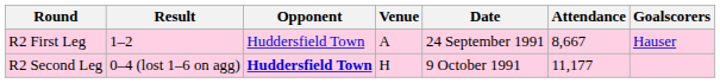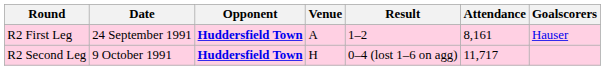columns swapped: Date <-> Result
R2 First Leg | Opponent: normal -> bold
R2 First Leg | Attendance: 8,667 -> 8,161
R2 Second Leg | Attendance: 11,177 -> 11,717
